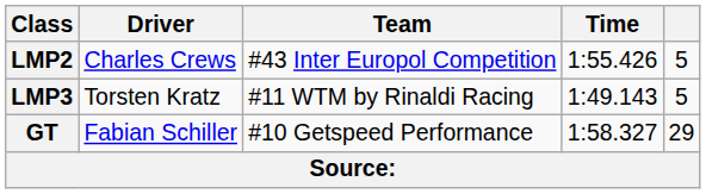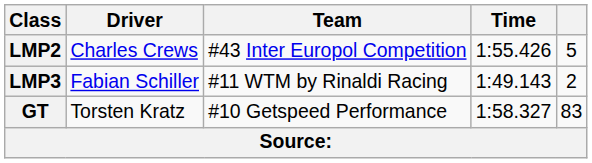LMP3 | Driver: Torsten Kratz -> Fabian Schiller
LMP3 | column 5: 5 -> 2
GT | Driver: Fabian Schiller -> Torsten Kratz
GT | column 5: 29 -> 83
